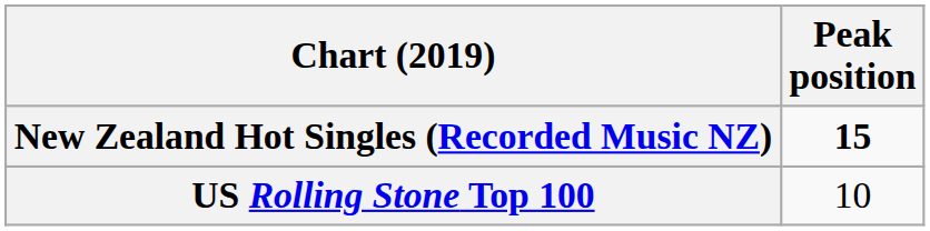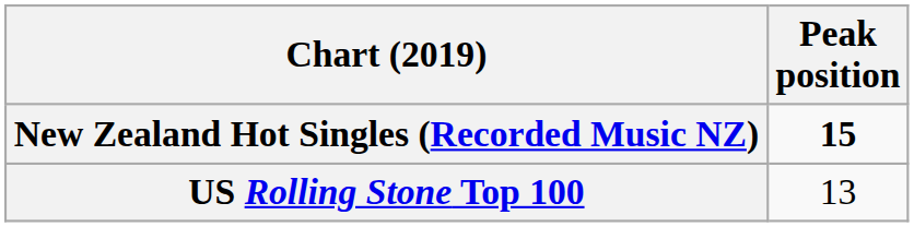US Rolling Stone Top 100 | Peak position: 10 -> 13
